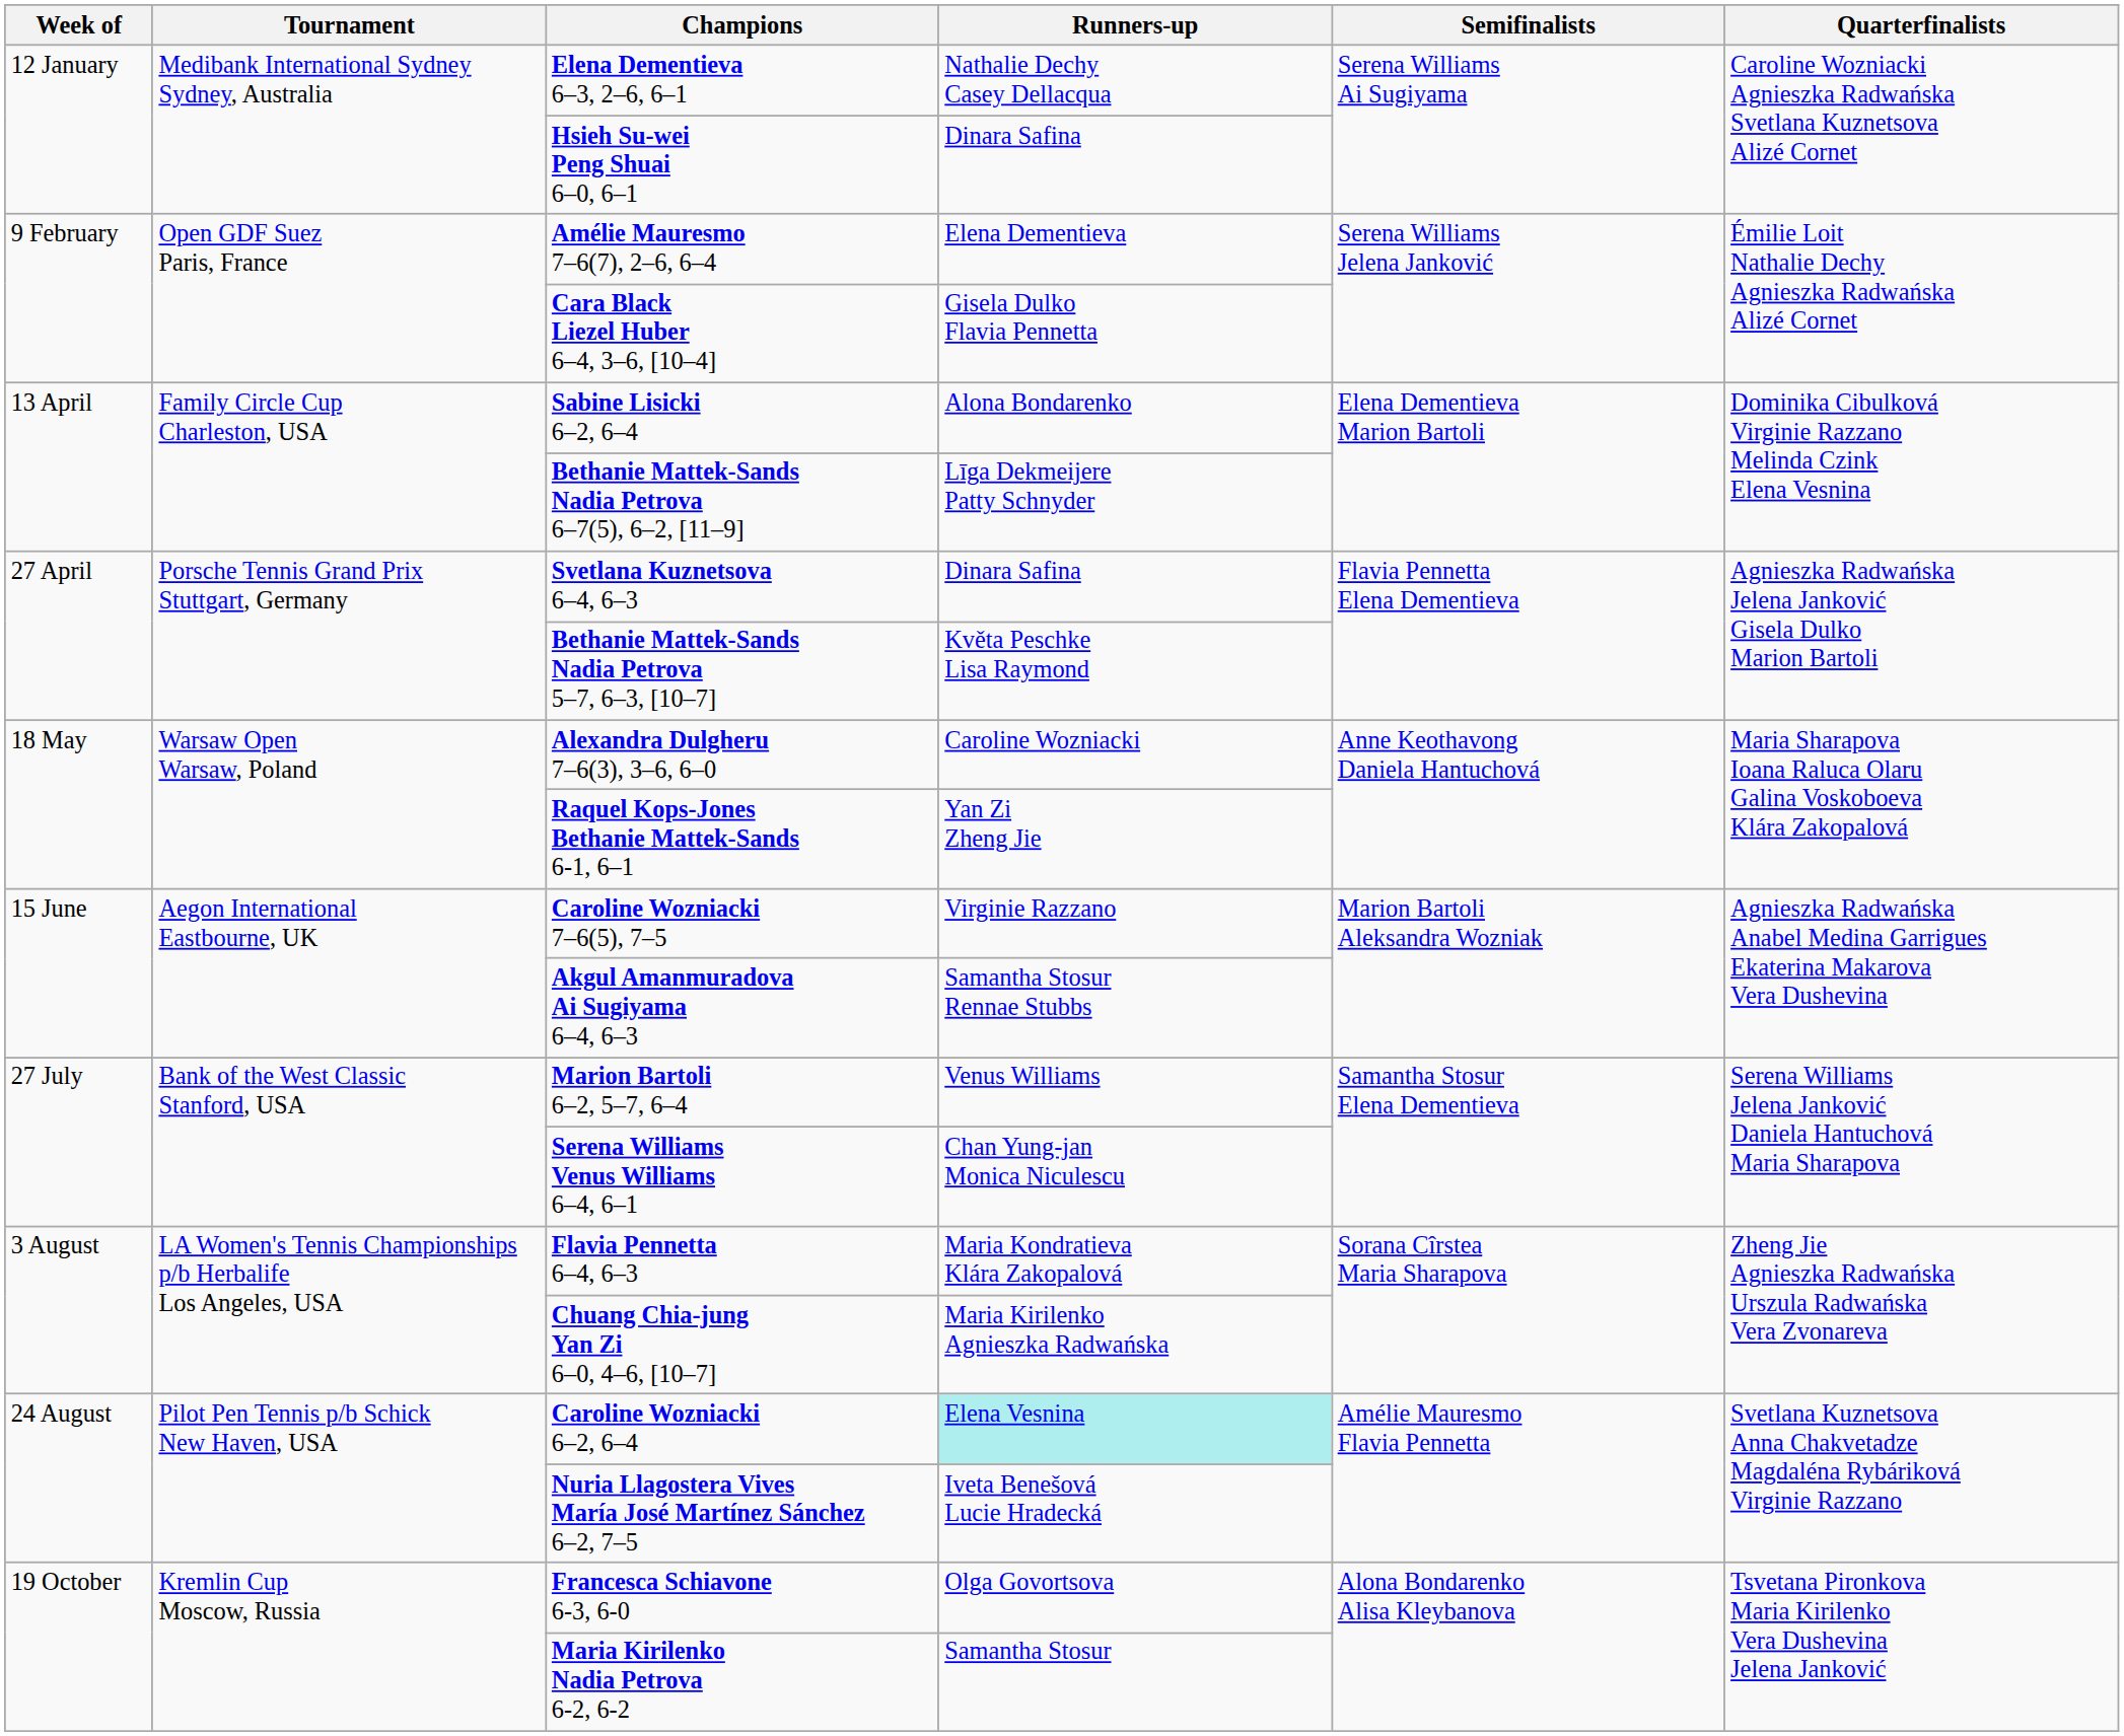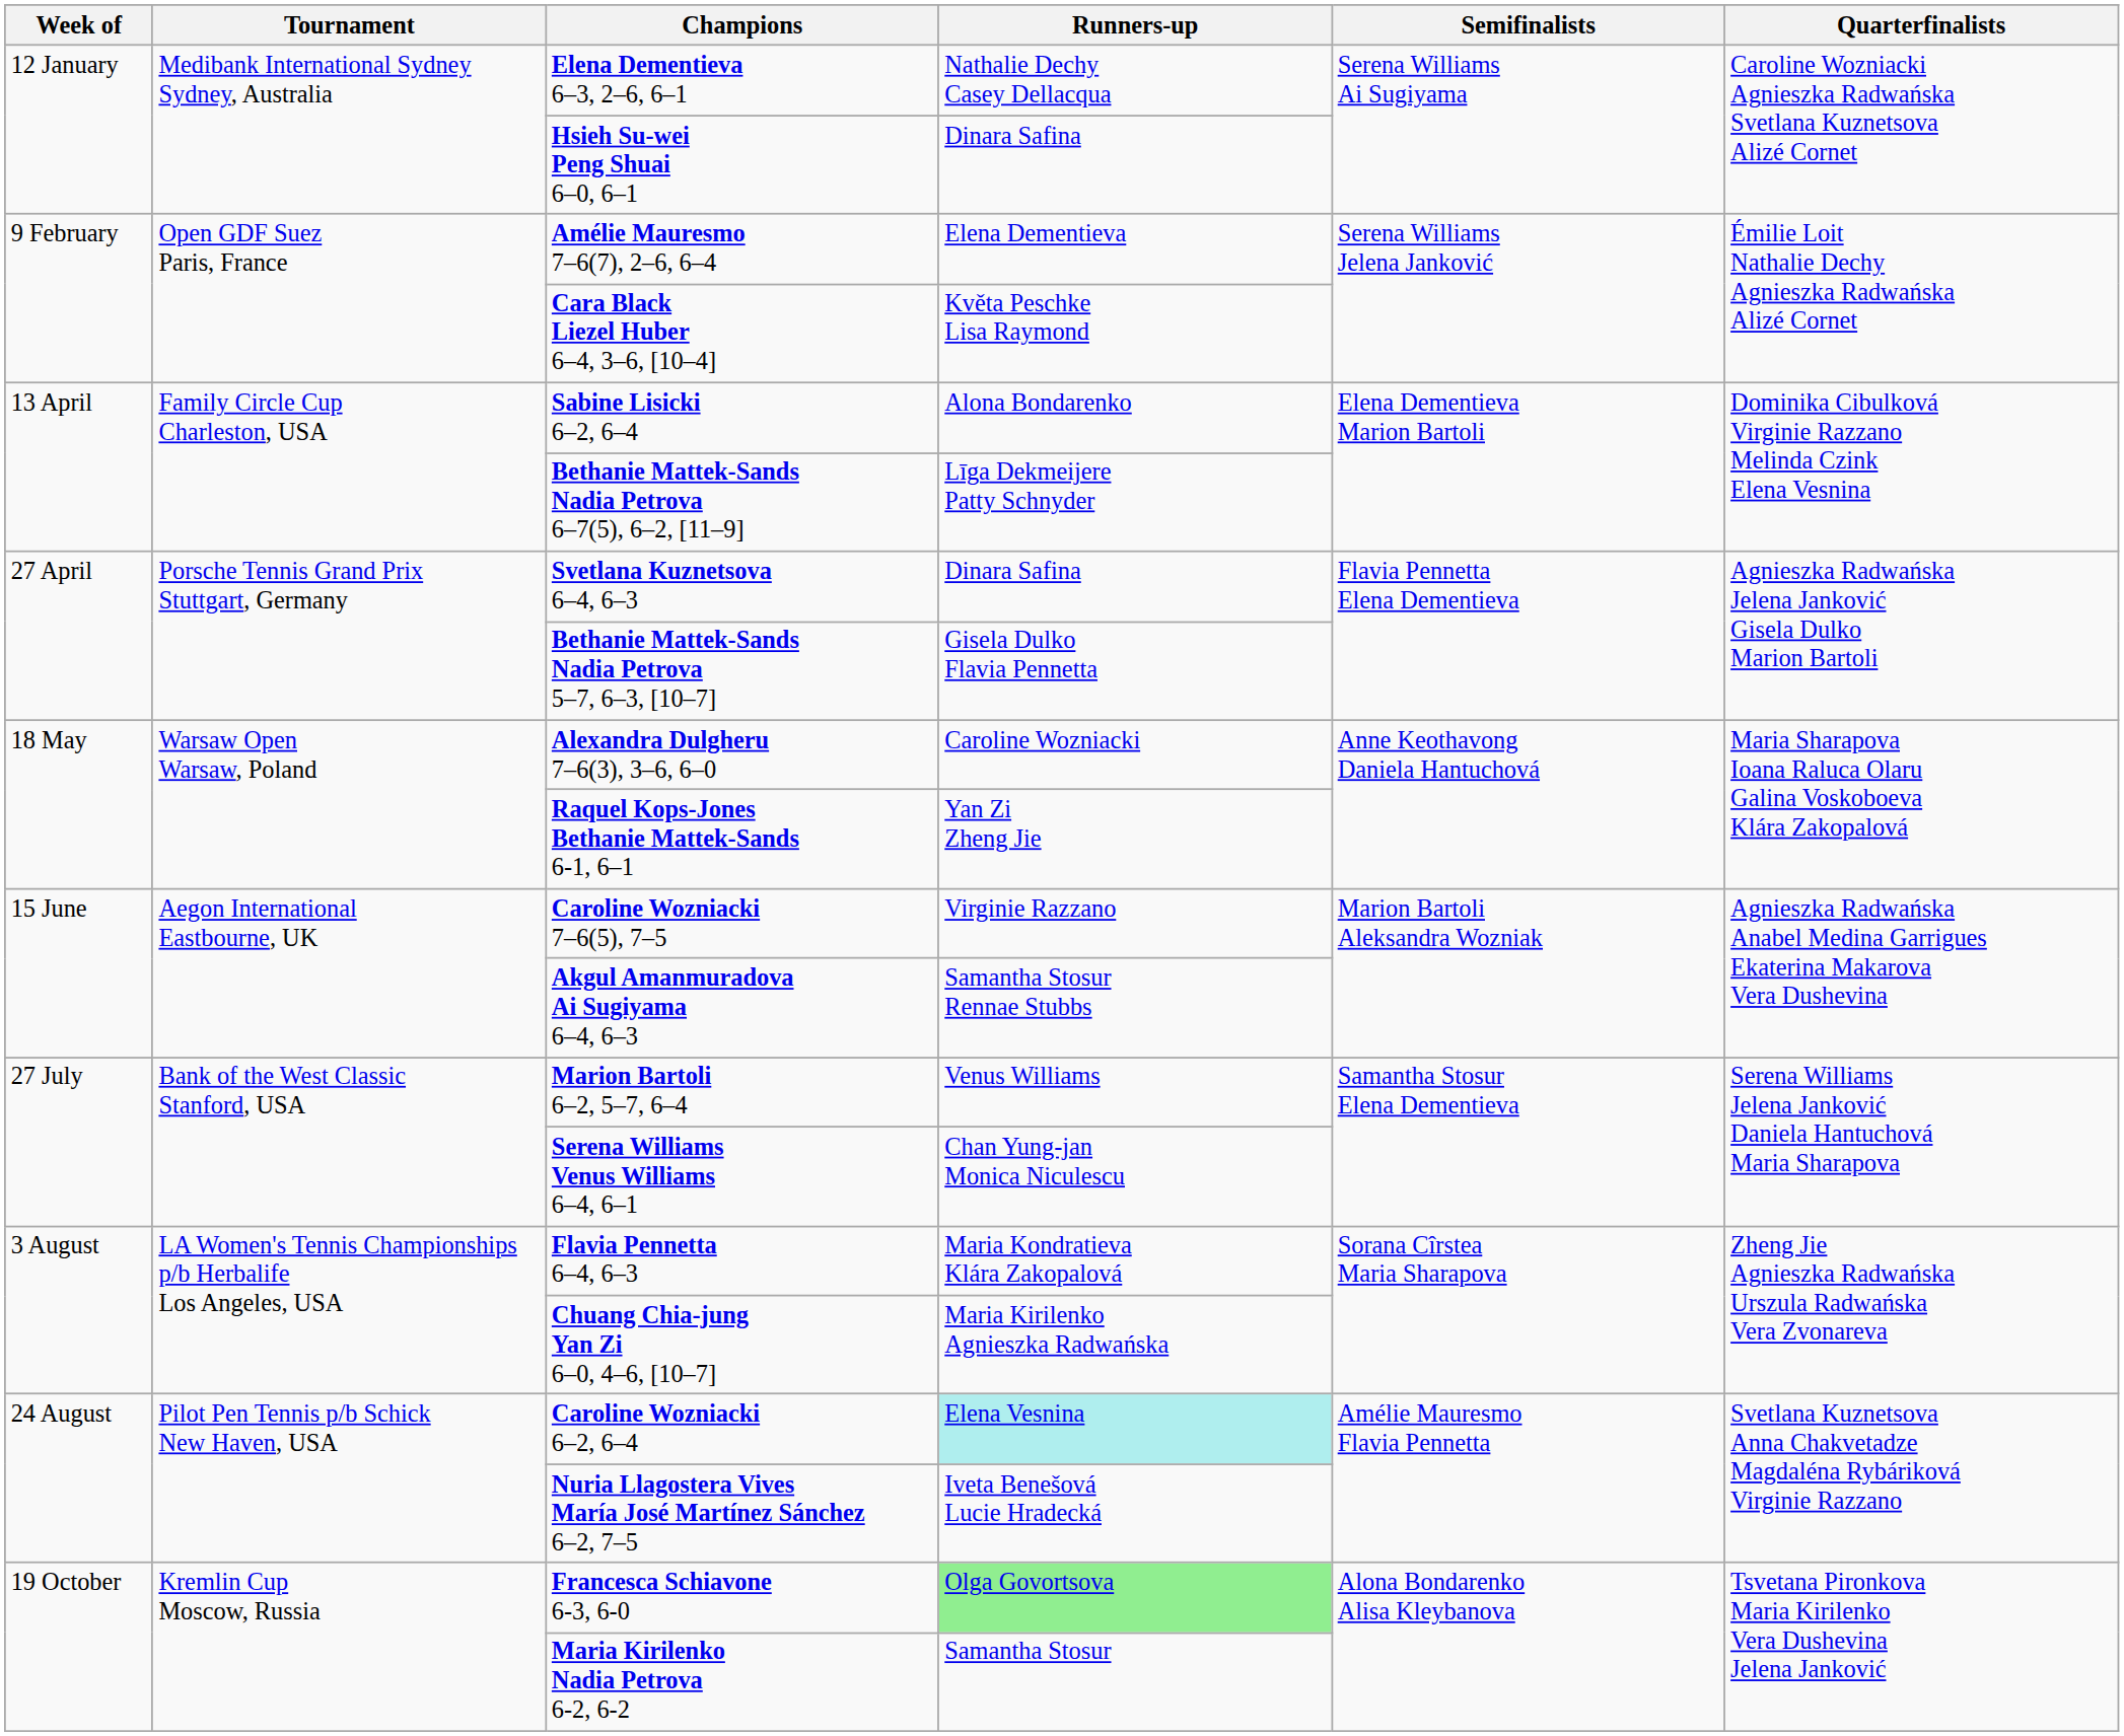Cara Black Liezel Huber 6–4, 3–6, [10–4] | Runners-up: Gisela Dulko Flavia Pennetta -> Květa Peschke Lisa Raymond
Bethanie Mattek-Sands Nadia Petrova 5–7, 6–3, [10–7] | Runners-up: Květa Peschke Lisa Raymond -> Gisela Dulko Flavia Pennetta
Francesca Schiavone 6-3, 6-0 | Runners-up: no background -> lightgreen background
